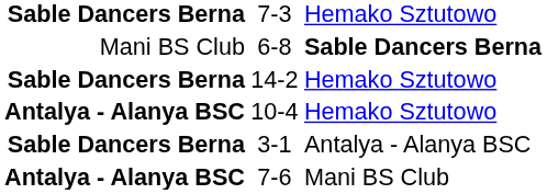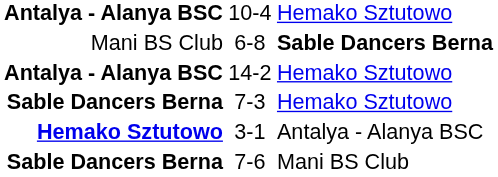rows swapped: 10-4 <-> 7-3
14-2 | column 1: Sable Dancers Berna -> Antalya - Alanya BSC
3-1 | column 1: Sable Dancers Berna -> Hemako Sztutowo
7-6 | column 1: Antalya - Alanya BSC -> Sable Dancers Berna
